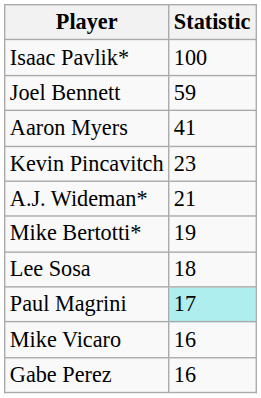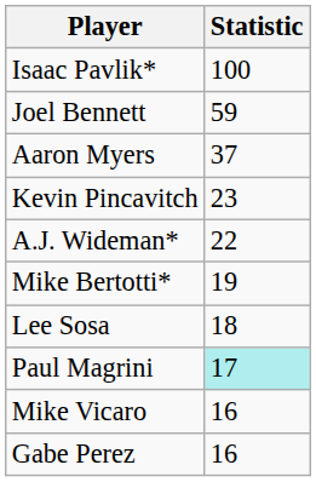Aaron Myers | Statistic: 41 -> 37
A.J. Wideman* | Statistic: 21 -> 22
